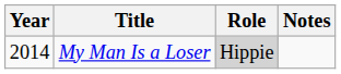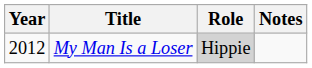My Man Is a Loser | Year: 2014 -> 2012
